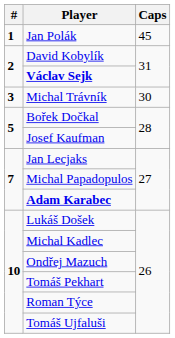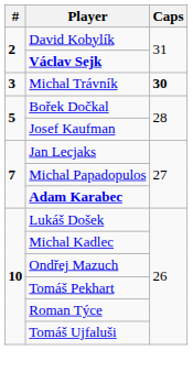- row: 1 | Jan Polák | 45
Michal Trávník | Caps: normal -> bold
